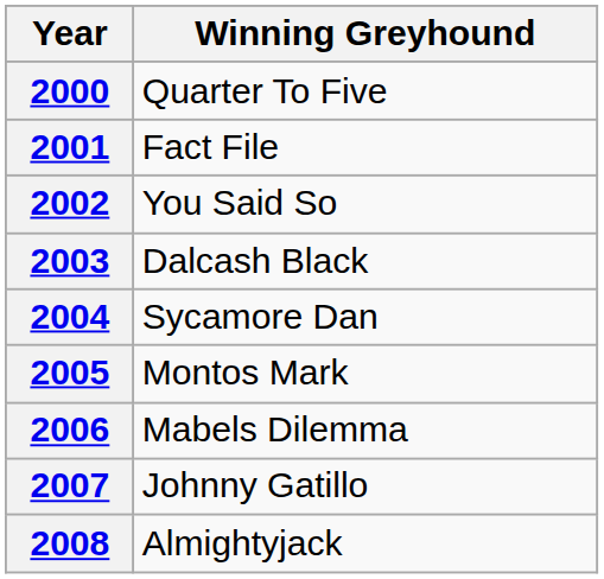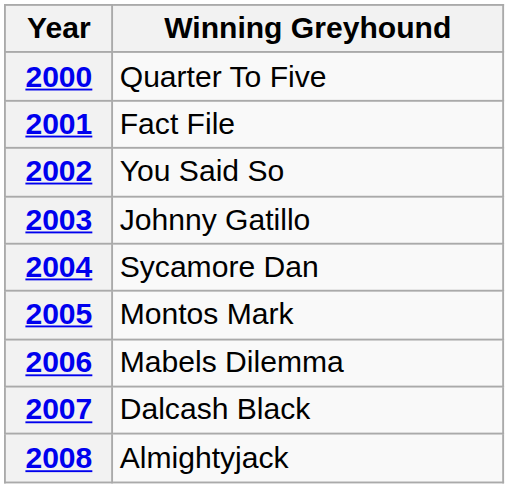2003 | Winning Greyhound: Dalcash Black -> Johnny Gatillo
2007 | Winning Greyhound: Johnny Gatillo -> Dalcash Black
